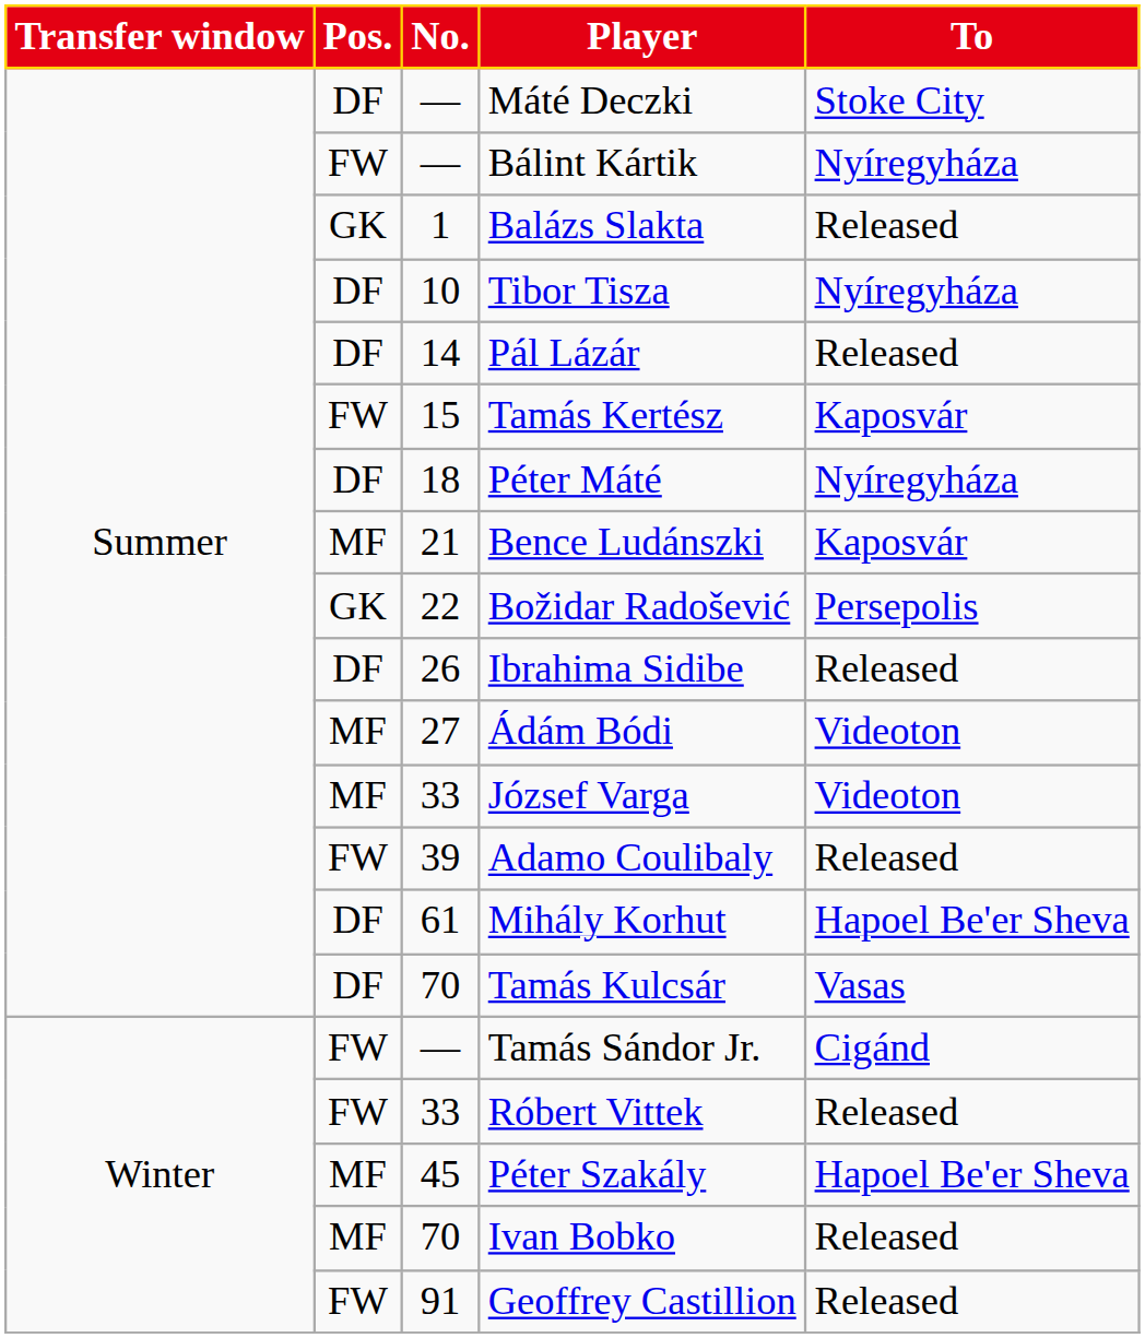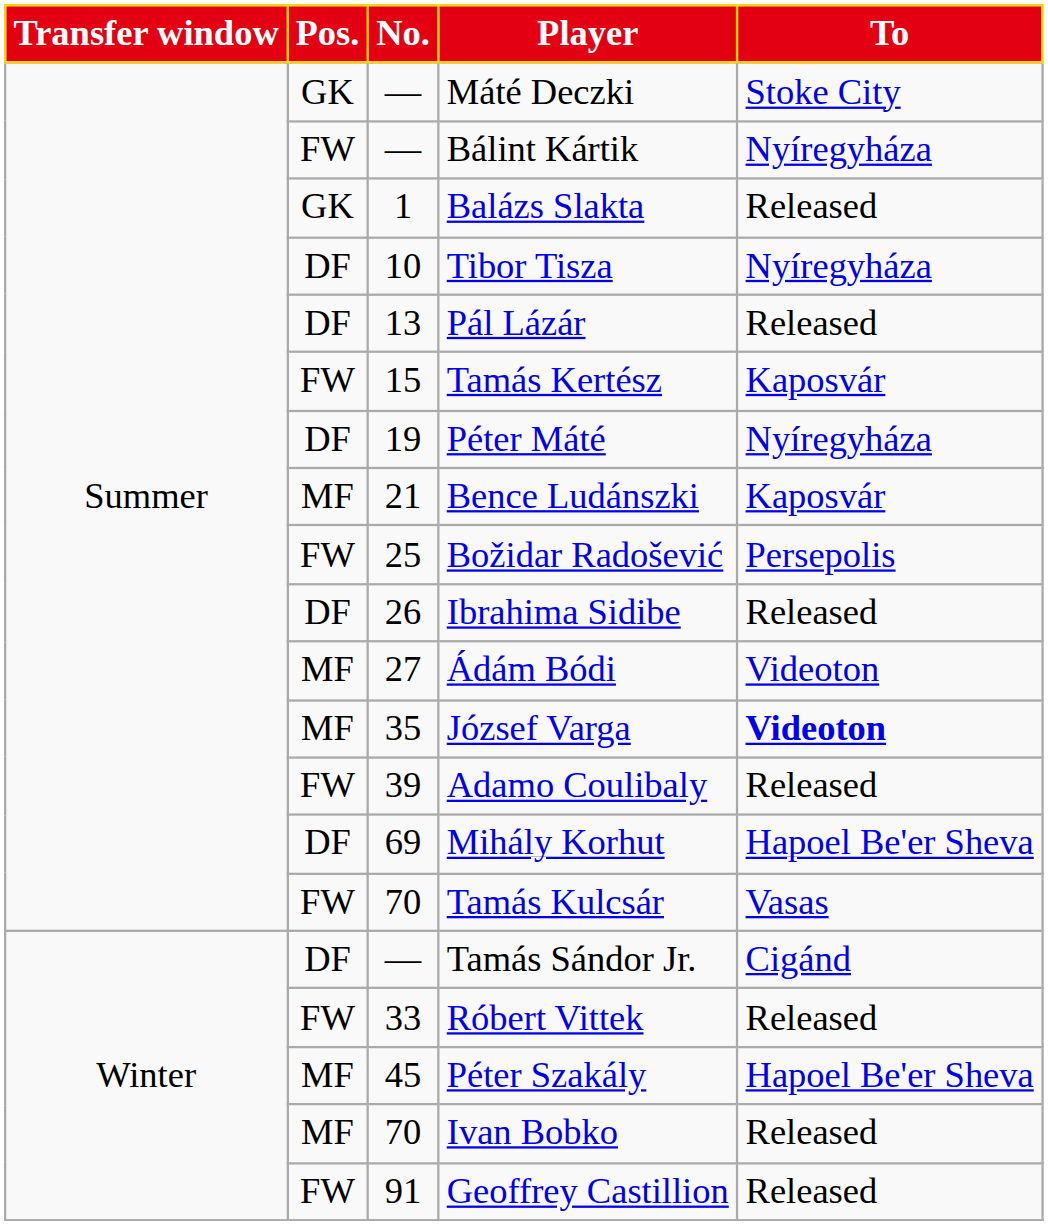Máté Deczki | Pos.: DF -> GK
Pál Lázár | No.: 14 -> 13
Péter Máté | No.: 18 -> 19
Božidar Radošević | Pos.: GK -> FW
Božidar Radošević | No.: 22 -> 25
József Varga | No.: 33 -> 35
József Varga | To: normal -> bold
Mihály Korhut | No.: 61 -> 69
Tamás Kulcsár | Pos.: DF -> FW
Tamás Sándor Jr. | Pos.: FW -> DF
